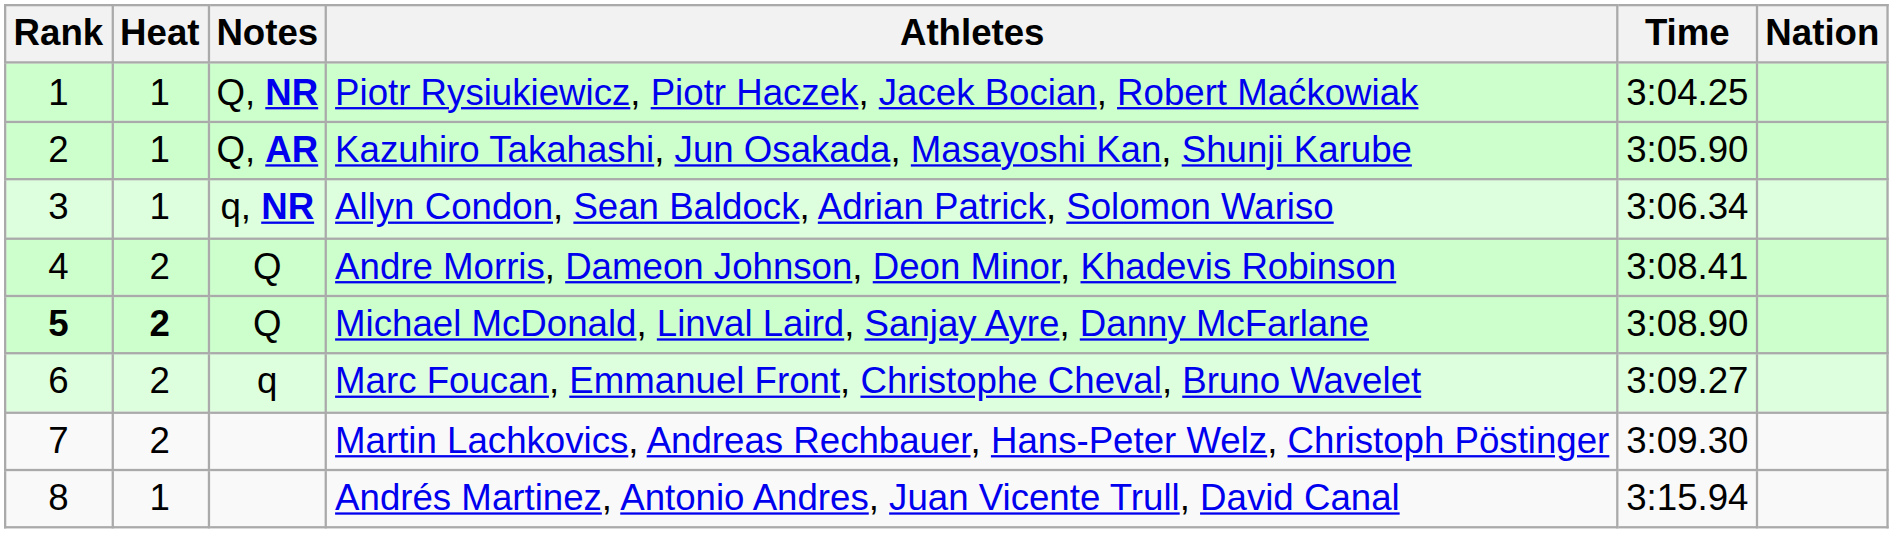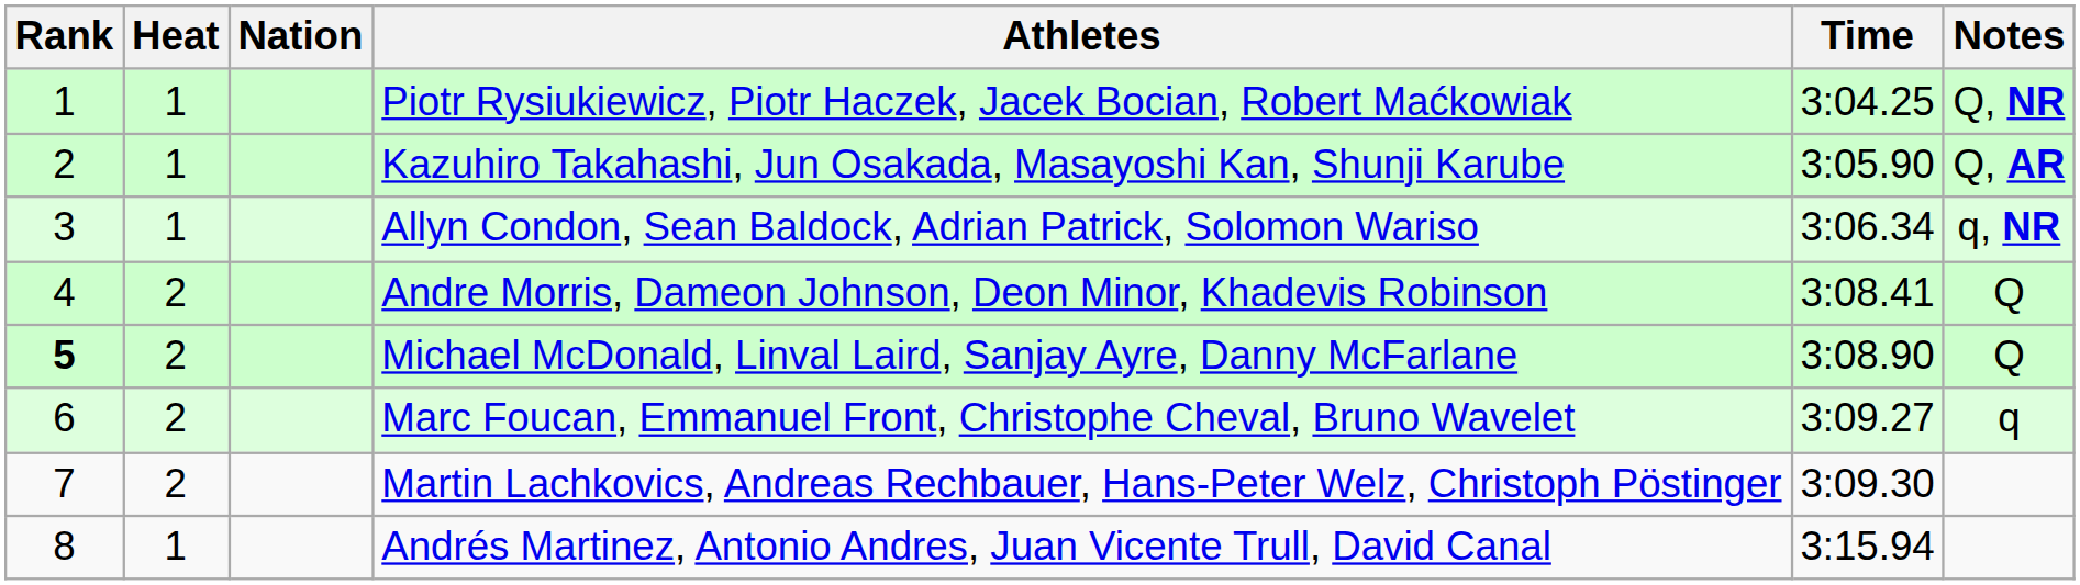columns swapped: Nation <-> Notes
Michael McDonald, Linval Laird, Sanjay Ayre, Danny McFarlane | Heat: bold -> normal
